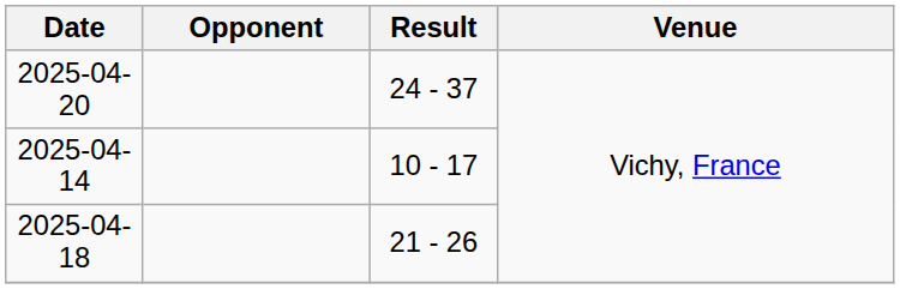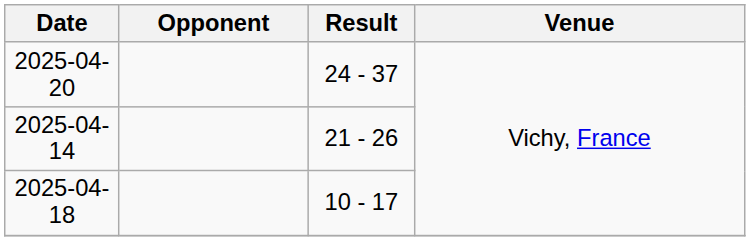2025-04-14 | Result: 10 - 17 -> 21 - 26
2025-04-18 | Result: 21 - 26 -> 10 - 17
